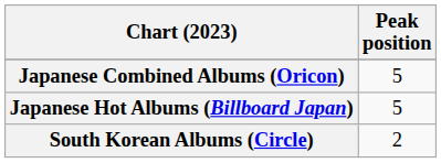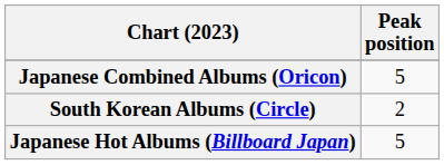rows swapped: Japanese Hot Albums (Billboard Japan) <-> South Korean Albums (Circle)
